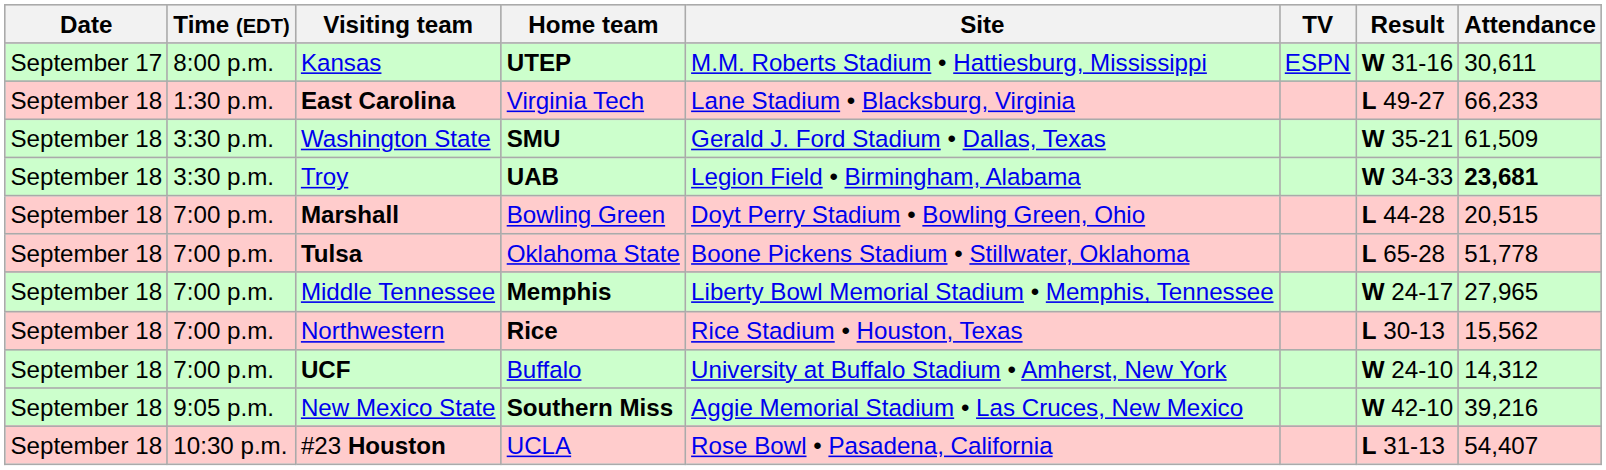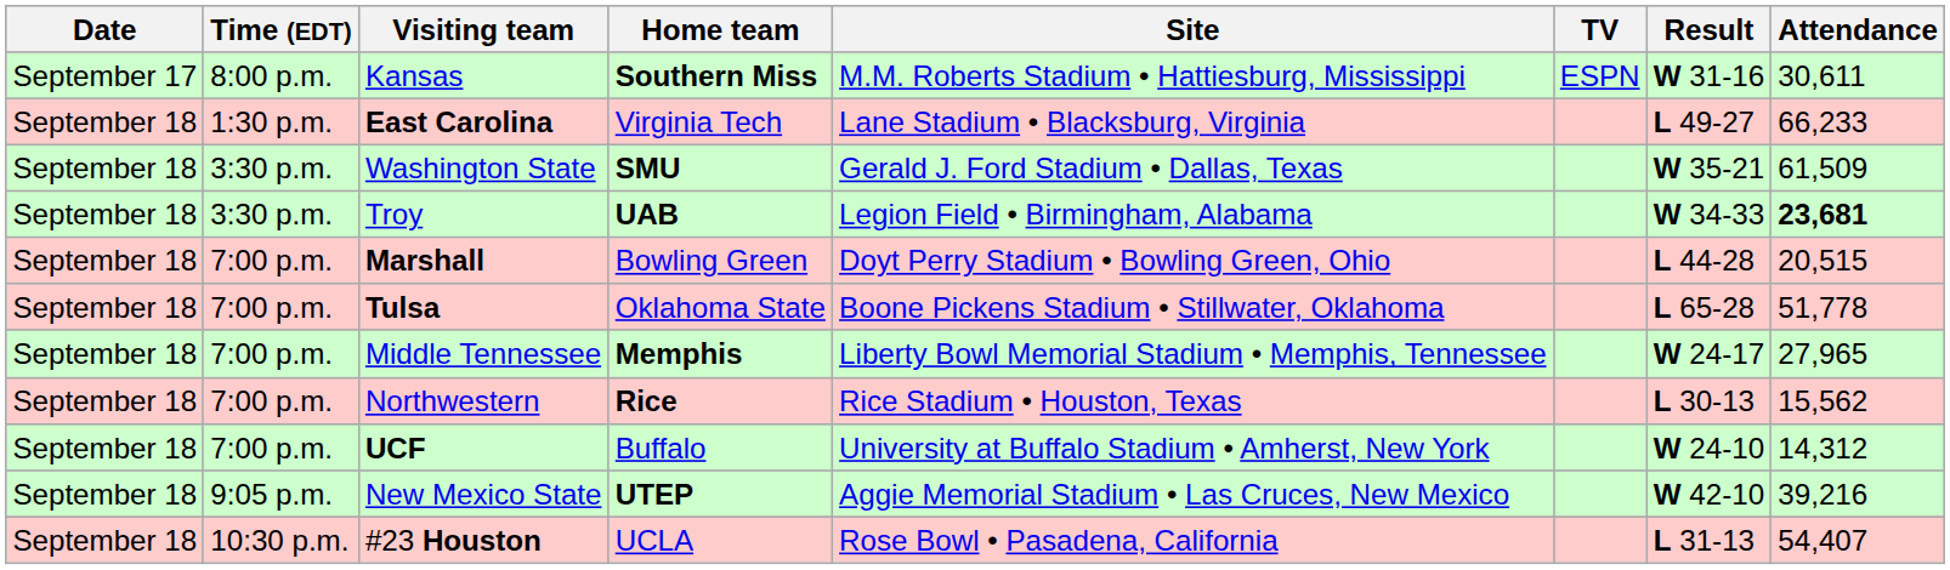Kansas | Home team: UTEP -> Southern Miss
New Mexico State | Home team: Southern Miss -> UTEP
